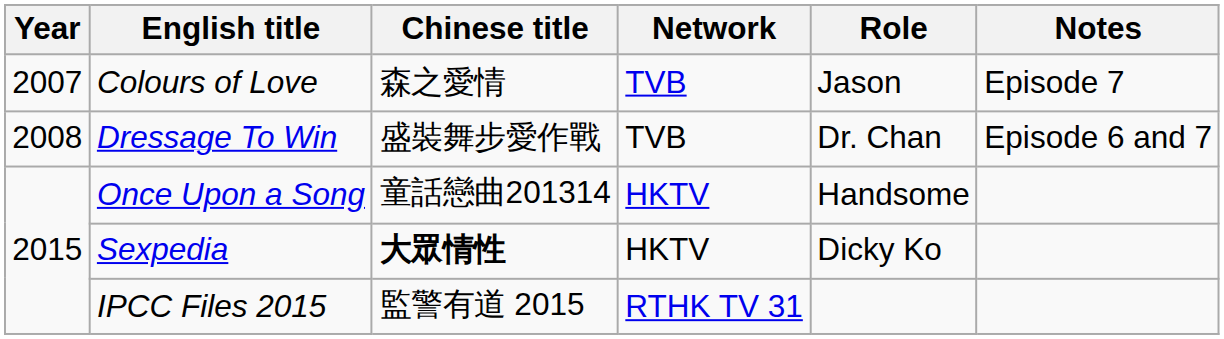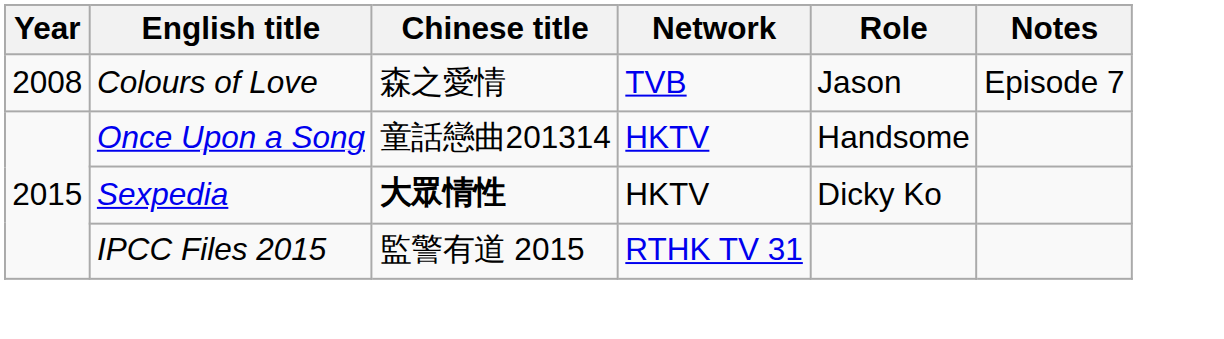Colours of Love | Year: 2007 -> 2008
- row: 2008 | Dressage To Win | 盛裝舞步愛作戰 | TVB | Dr. Chan | Episode 6 and 7
